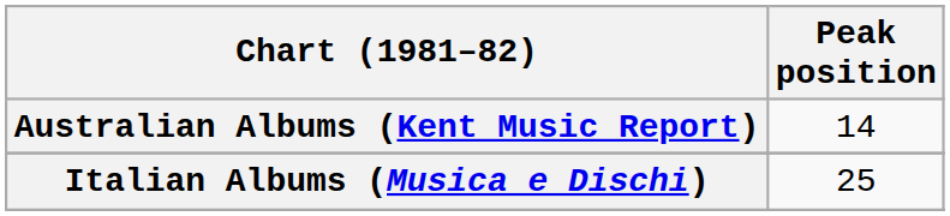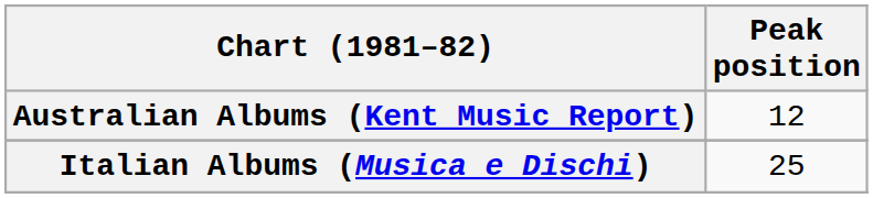Australian Albums (Kent Music Report) | Peak position: 14 -> 12
